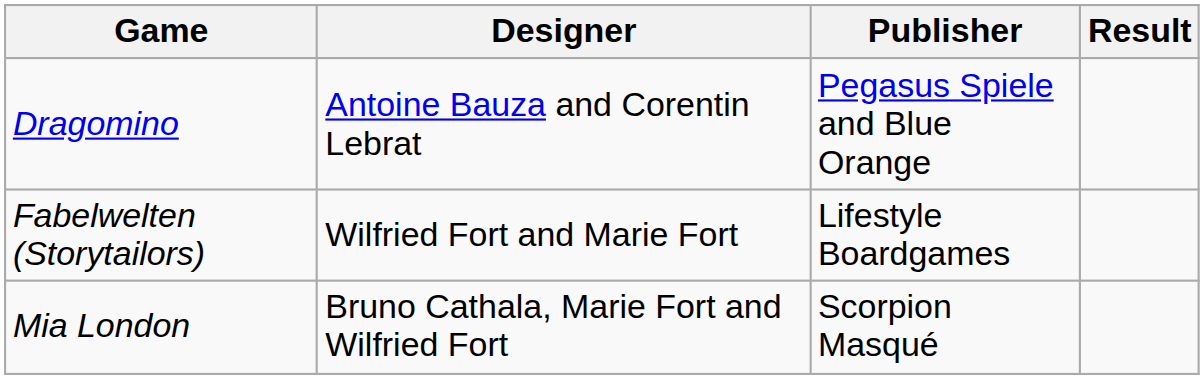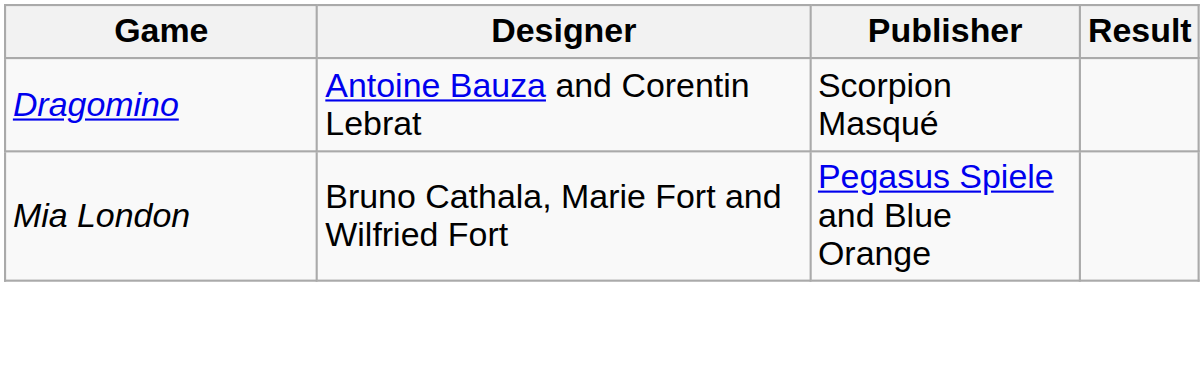Dragomino | Publisher: Pegasus Spiele and Blue Orange -> Scorpion Masqué
- row: Fabelwelten (Storytailors) | Wilfried Fort and Marie Fort | Lifestyle Boardgames
Mia London | Publisher: Scorpion Masqué -> Pegasus Spiele and Blue Orange
